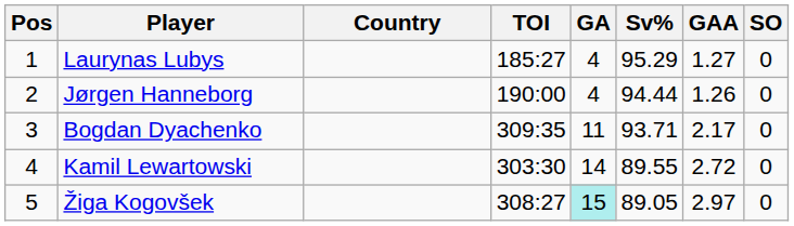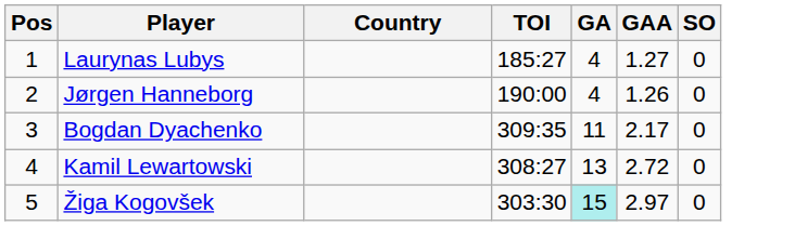- column: Sv% | 95.29 | 94.44 | 93.71 | 89.55 | 89.05
Kamil Lewartowski | TOI: 303:30 -> 308:27
Kamil Lewartowski | GA: 14 -> 13
Žiga Kogovšek | TOI: 308:27 -> 303:30
